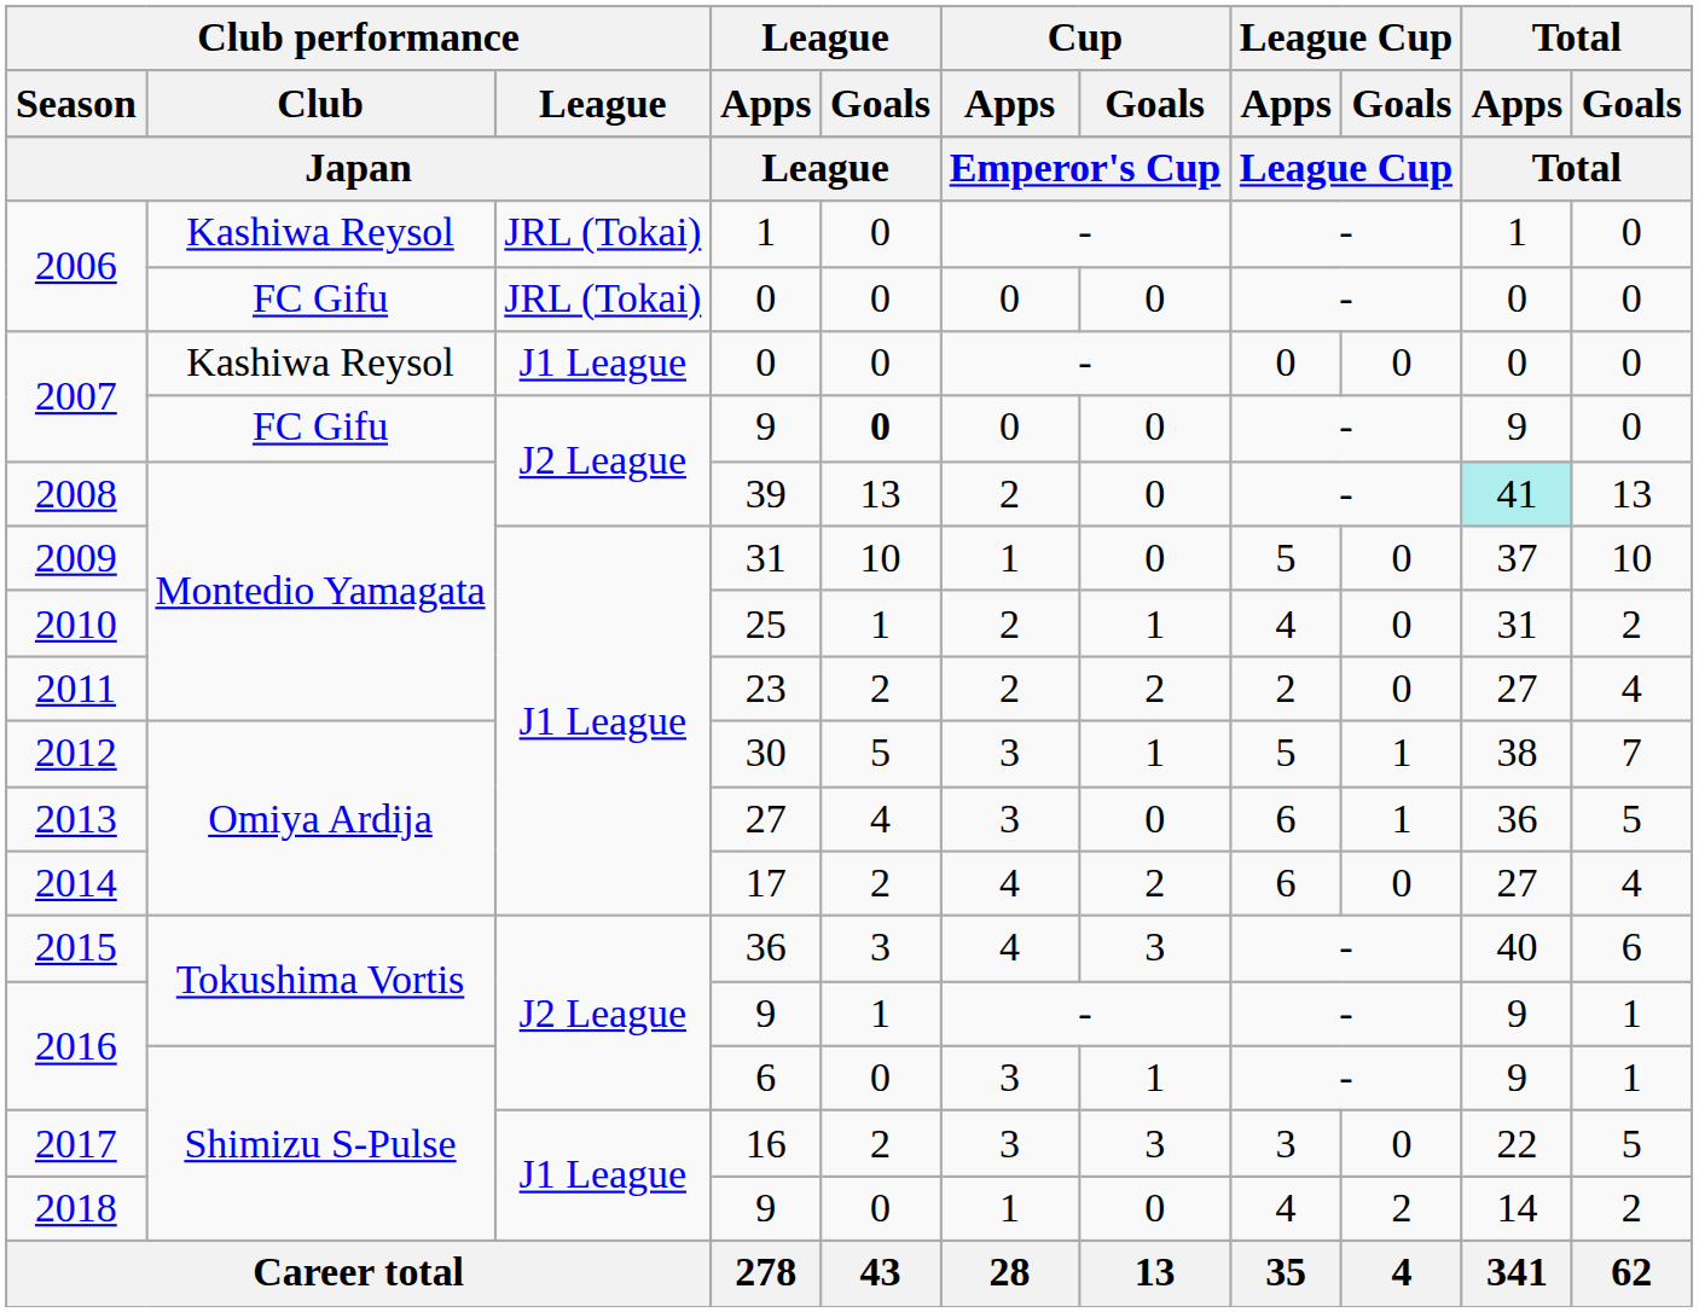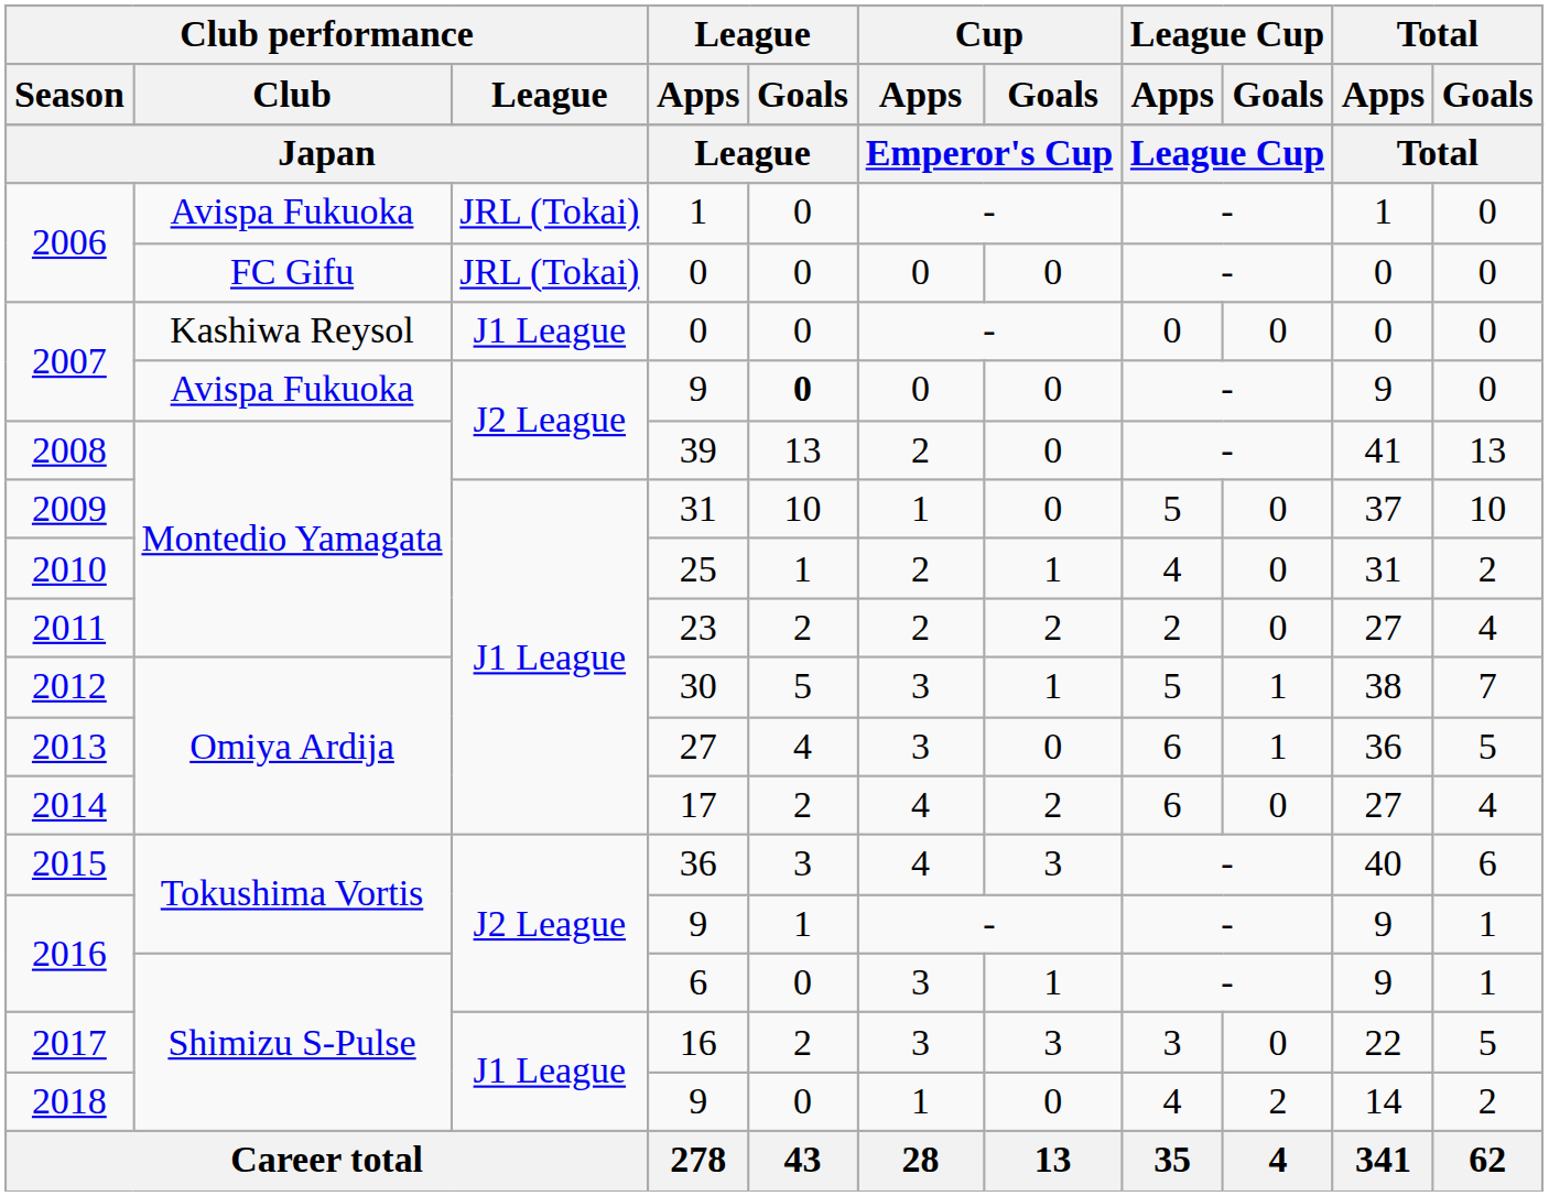2006 / 1 | Club performance / Club: Kashiwa Reysol -> Avispa Fukuoka
2007 / 9 | Club performance / Club: FC Gifu -> Avispa Fukuoka
2008 | Total / Apps: paleturquoise background -> no background
